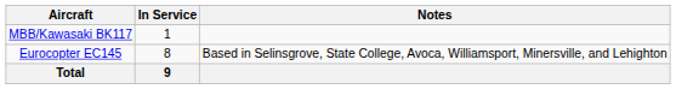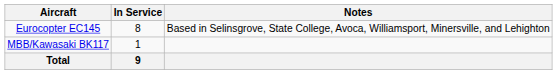rows swapped: Eurocopter EC145 <-> MBB/Kawasaki BK117
